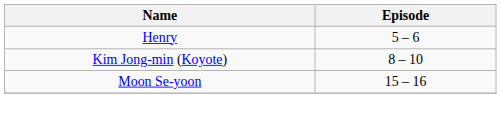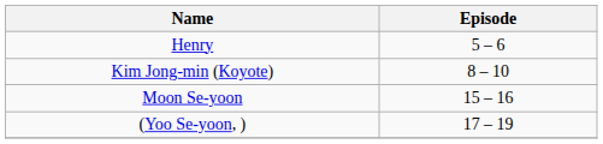+ row: (Yoo Se-yoon, ) | 17 – 19
